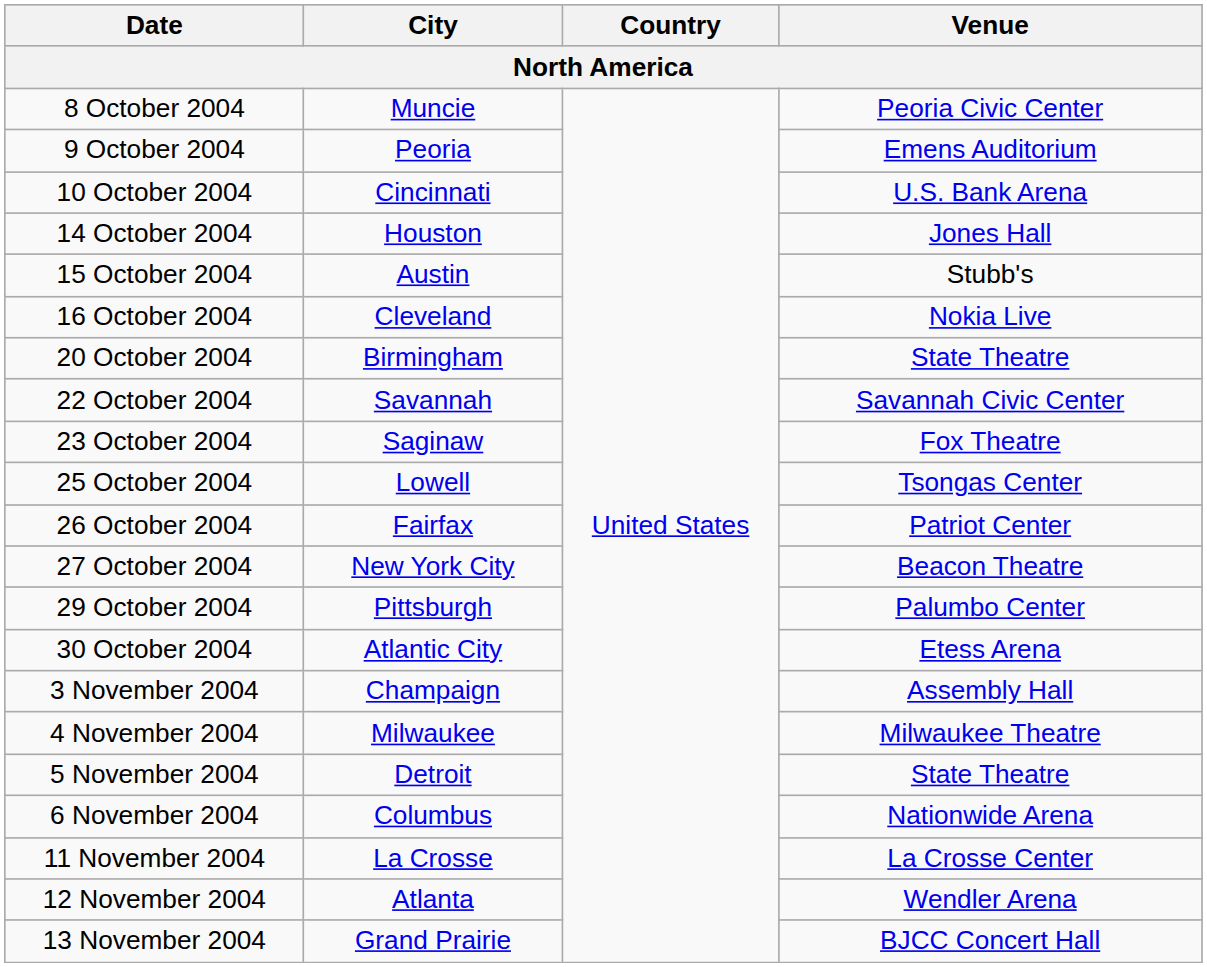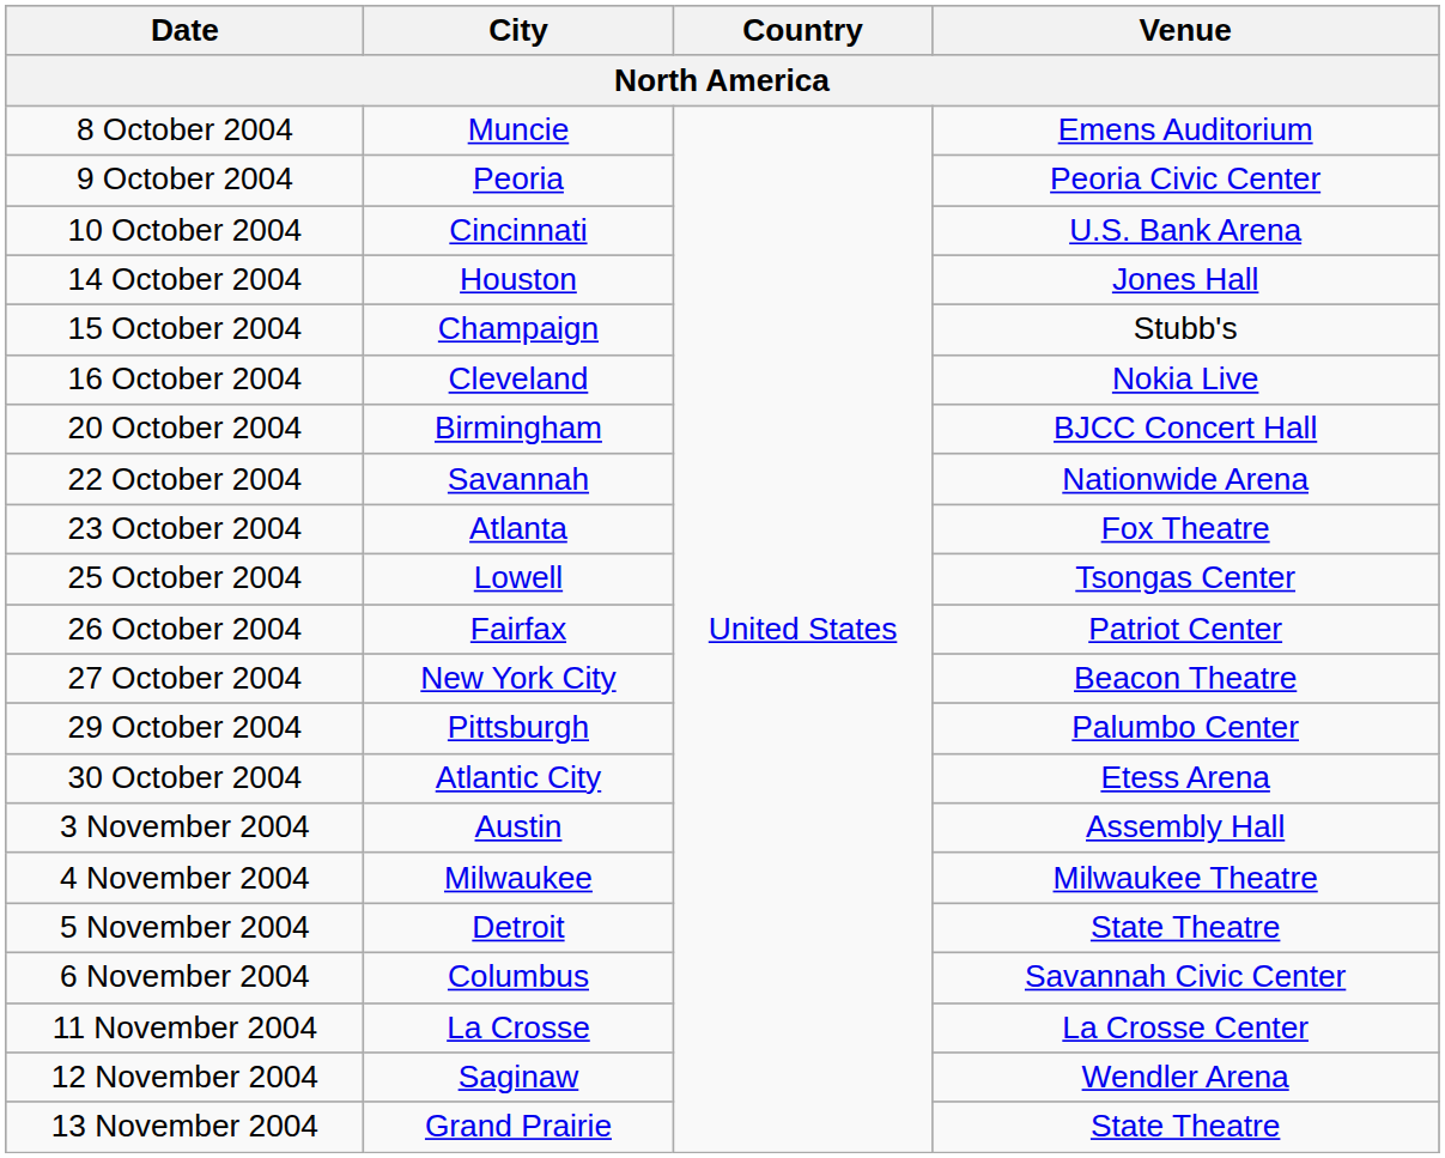8 October 2004 | Venue: Peoria Civic Center -> Emens Auditorium
9 October 2004 | Venue: Emens Auditorium -> Peoria Civic Center
15 October 2004 | City: Austin -> Champaign
20 October 2004 | Venue: State Theatre -> BJCC Concert Hall
22 October 2004 | Venue: Savannah Civic Center -> Nationwide Arena
23 October 2004 | City: Saginaw -> Atlanta
3 November 2004 | City: Champaign -> Austin
6 November 2004 | Venue: Nationwide Arena -> Savannah Civic Center
12 November 2004 | City: Atlanta -> Saginaw
13 November 2004 | Venue: BJCC Concert Hall -> State Theatre
